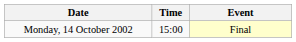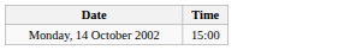- column: Event | Final
